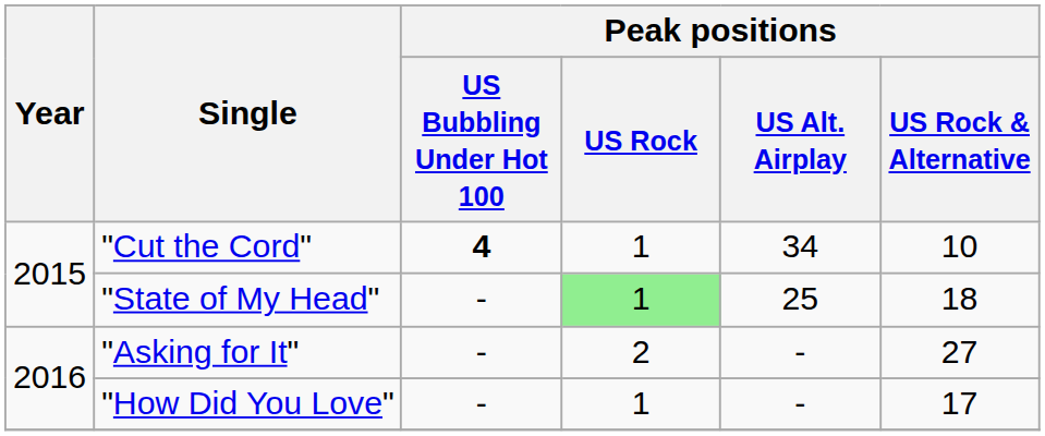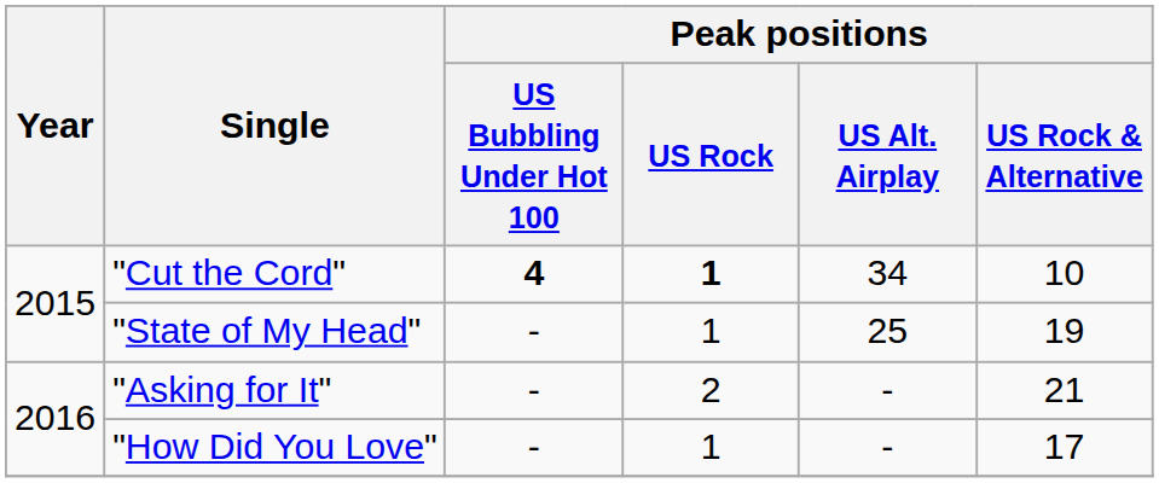"Cut the Cord" | Peak positions / US Rock: normal -> bold
"State of My Head" | Peak positions / US Rock: lightgreen background -> no background
"State of My Head" | Peak positions / US Rock & Alternative: 18 -> 19
"Asking for It" | Peak positions / US Rock & Alternative: 27 -> 21
